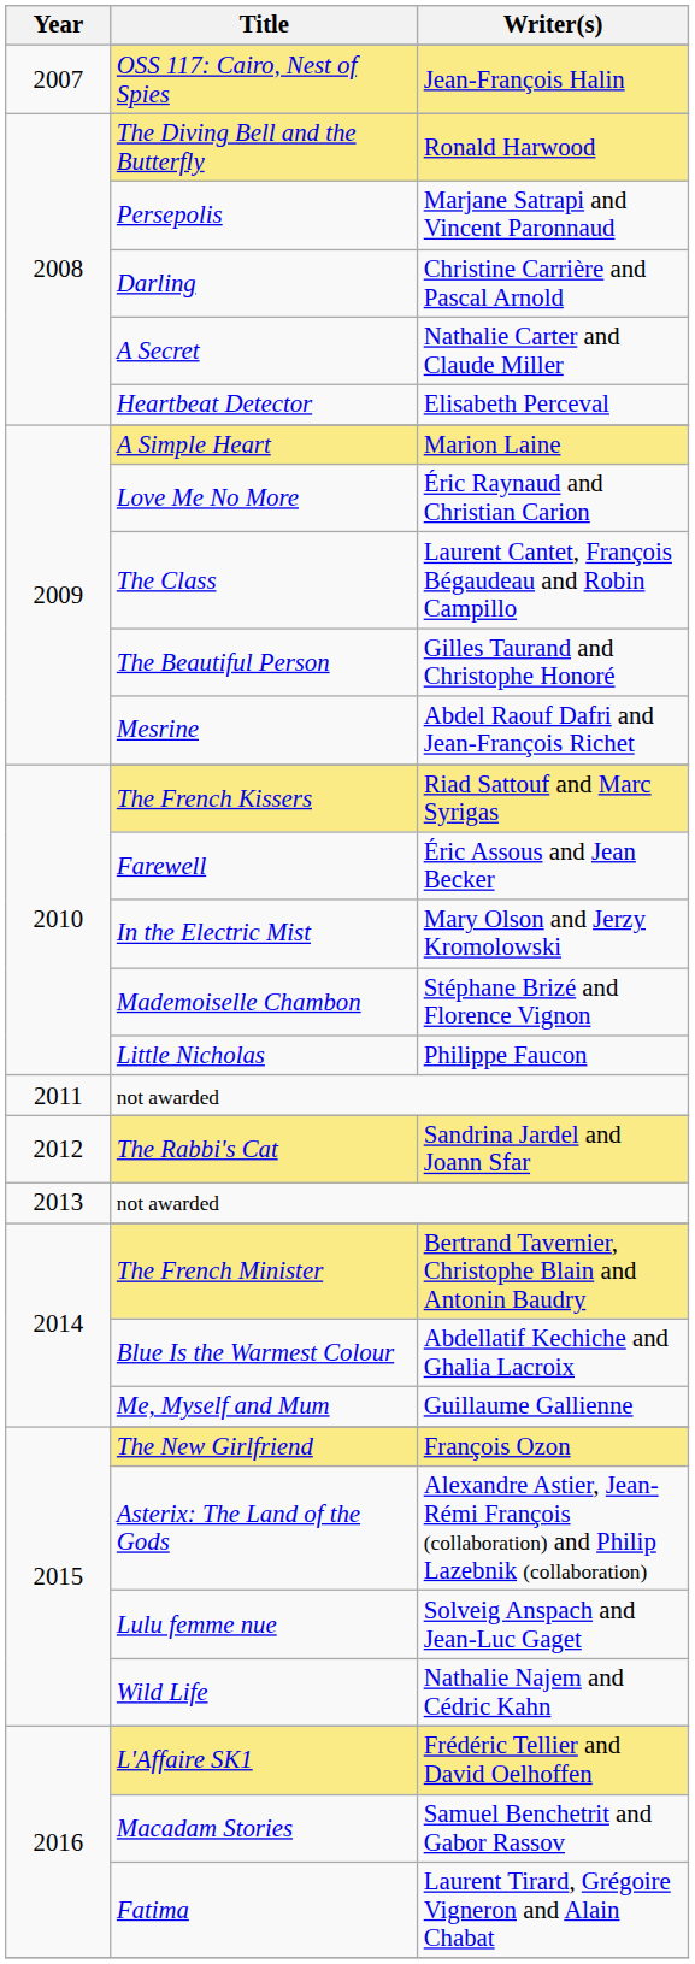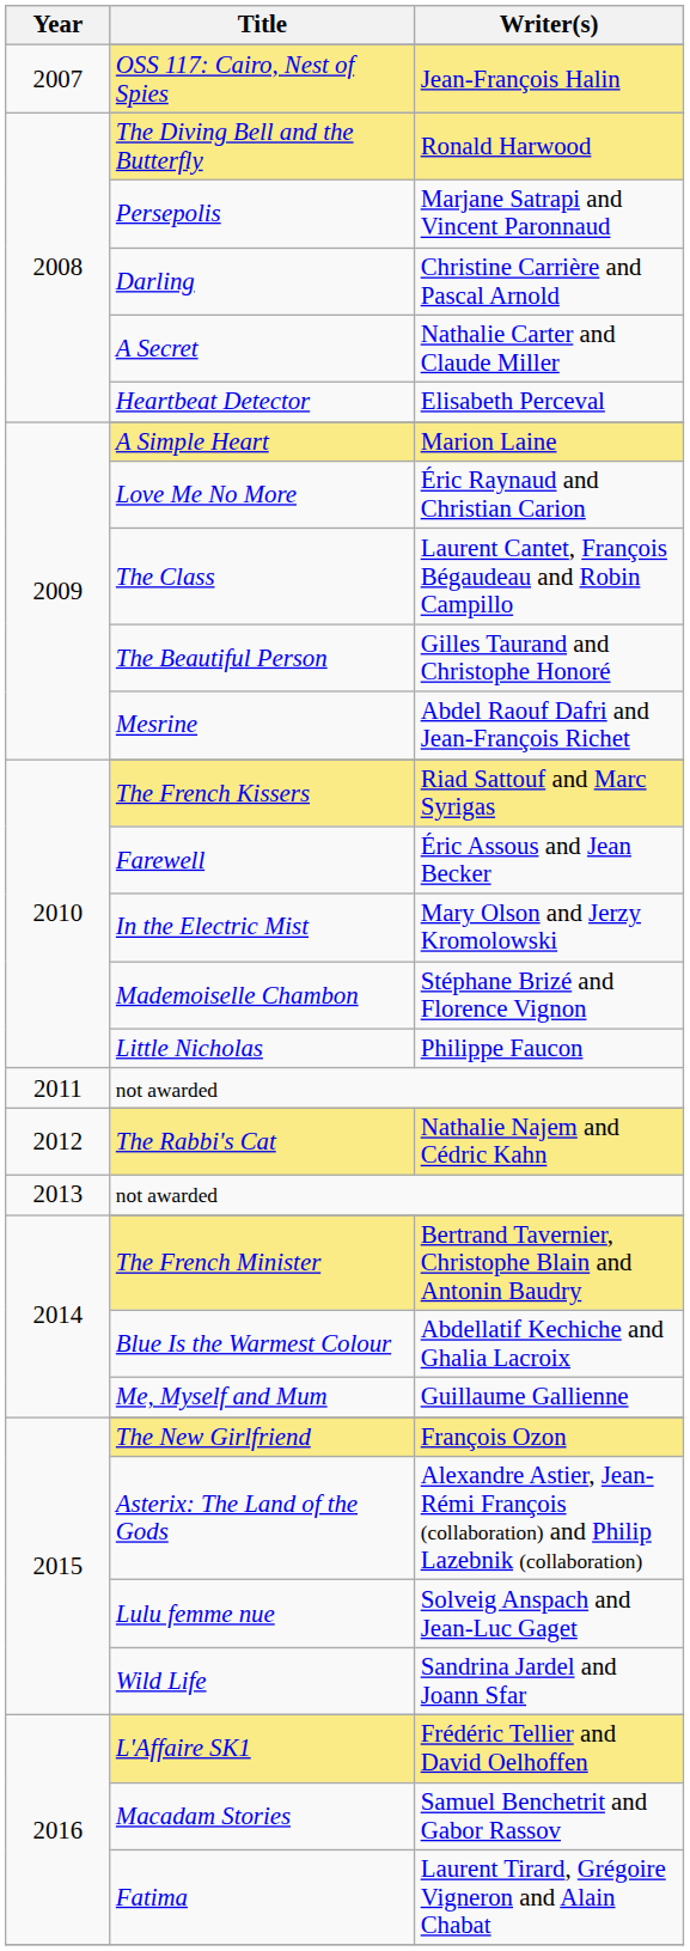The Rabbi's Cat | Writer(s): Sandrina Jardel and Joann Sfar -> Nathalie Najem and Cédric Kahn
Wild Life | Writer(s): Nathalie Najem and Cédric Kahn -> Sandrina Jardel and Joann Sfar
